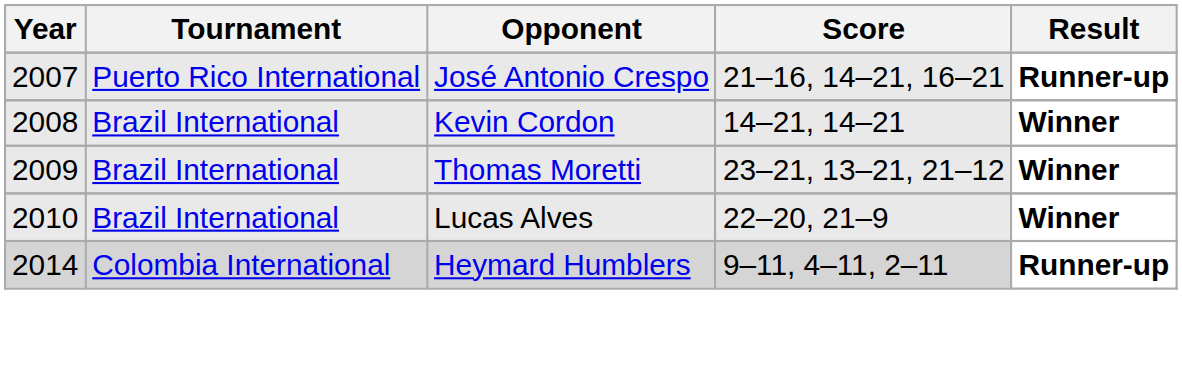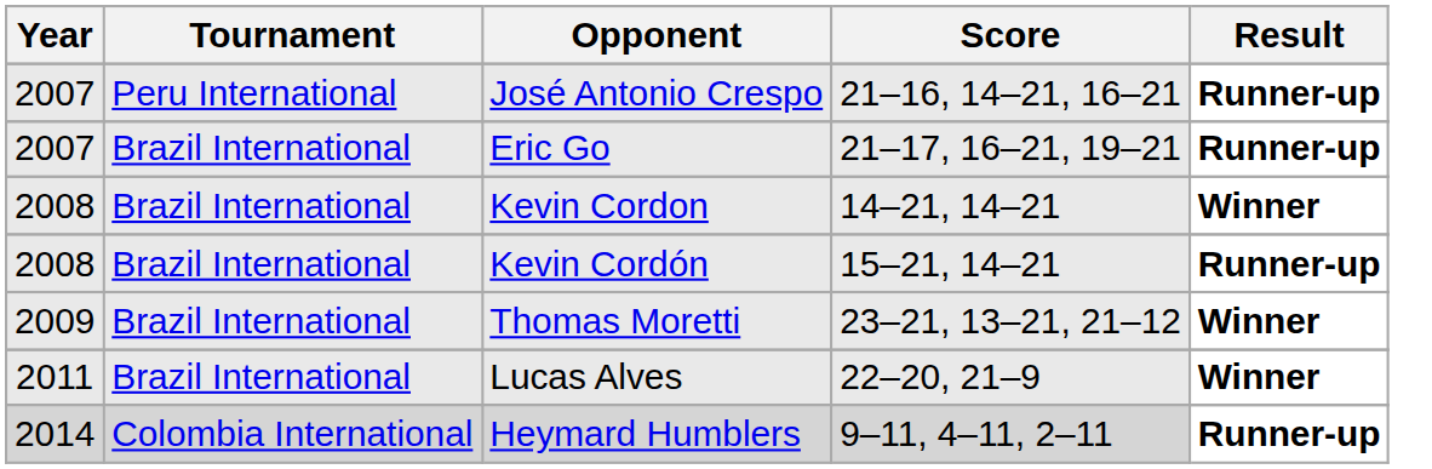José Antonio Crespo | Tournament: Puerto Rico International -> Peru International
+ row: 2007 | Brazil International | Eric Go | 21–17, 16–21, 19–21 | Runner-up
+ row: 2008 | Brazil International | Kevin Cordón | 15–21, 14–21 | Runner-up
Lucas Alves | Year: 2010 -> 2011
